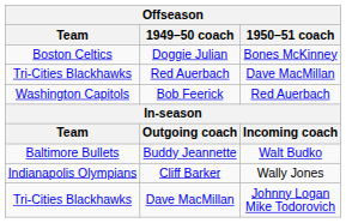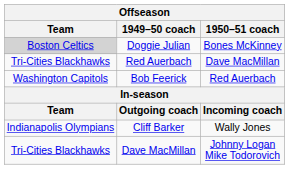Doggie Julian | Team: no background -> lightgrey background
- row: Baltimore Bullets | Buddy Jeannette | Walt Budko
